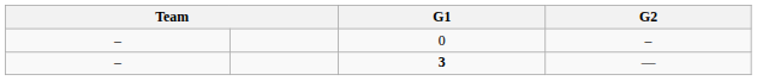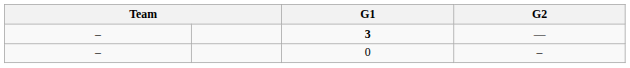rows swapped: 3 <-> 0
